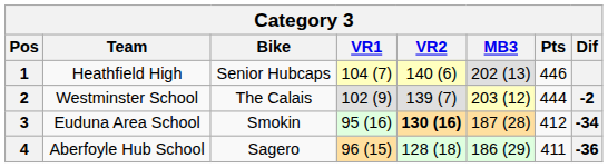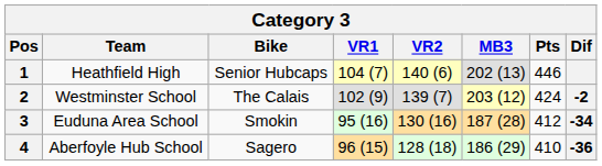2 | Pts: 444 -> 424
3 | VR2: bold -> normal
4 | Pts: 411 -> 410
